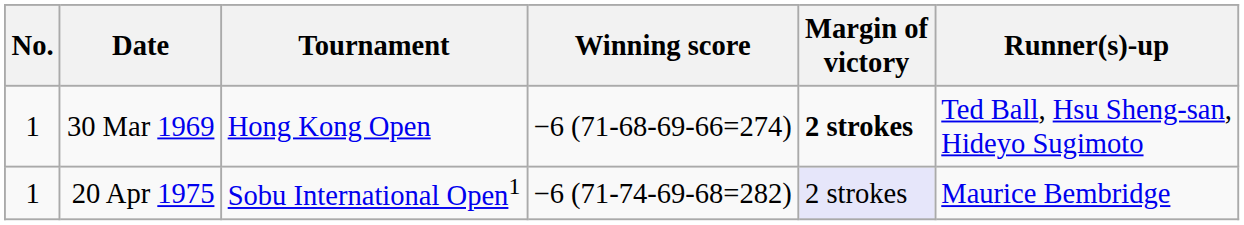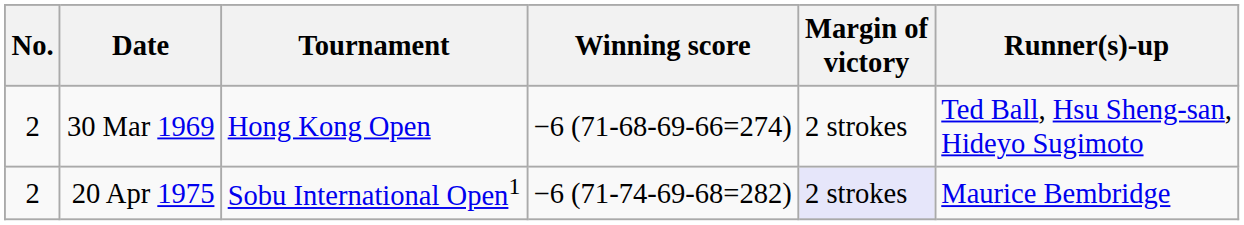30 Mar 1969 | No.: 1 -> 2
30 Mar 1969 | Margin of victory: bold -> normal
20 Apr 1975 | No.: 1 -> 2
